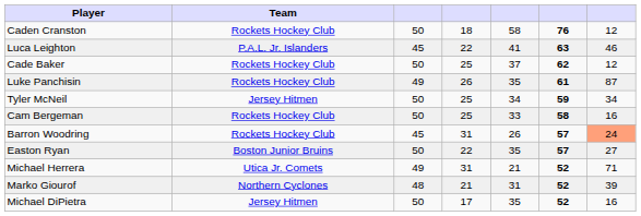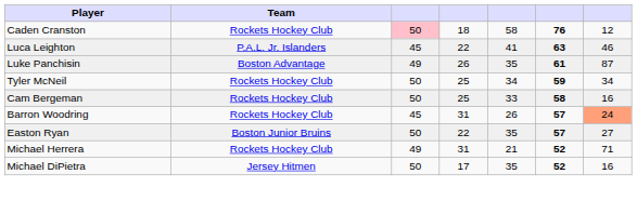Caden Cranston | column 3: no background -> pink background
- row: Cade Baker | Rockets Hockey Club | 50 | 25 | 37 | 62 | 12
Luke Panchisin | Team: Rockets Hockey Club -> Boston Advantage
Tyler McNeil | Team: Jersey Hitmen -> Rockets Hockey Club
Michael Herrera | Team: Utica Jr. Comets -> Rockets Hockey Club
- row: Marko Giourof | Northern Cyclones | 48 | 21 | 31 | 52 | 39
